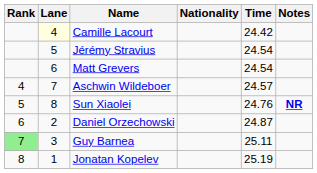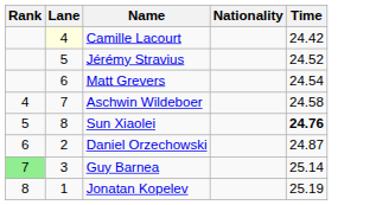- column: Notes | NR
Jérémy Stravius | Time: 24.54 -> 24.52
Aschwin Wildeboer | Time: 24.57 -> 24.58
Sun Xiaolei | Time: normal -> bold
Guy Barnea | Time: 25.11 -> 25.14
